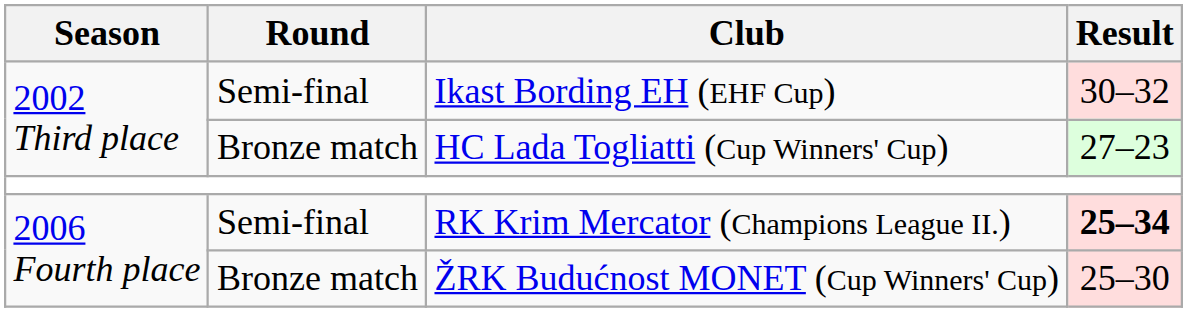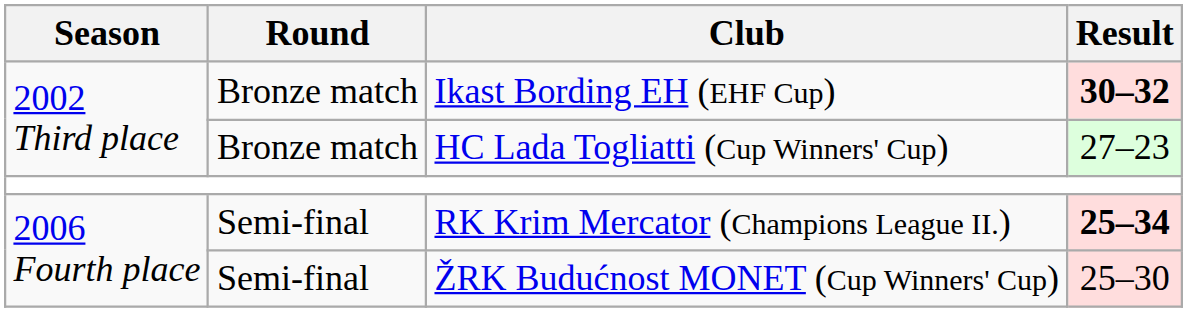Ikast Bording EH (EHF Cup) | Round: Semi-final -> Bronze match
Ikast Bording EH (EHF Cup) | Result: normal -> bold
ŽRK Budućnost MONET (Cup Winners' Cup) | Round: Bronze match -> Semi-final
